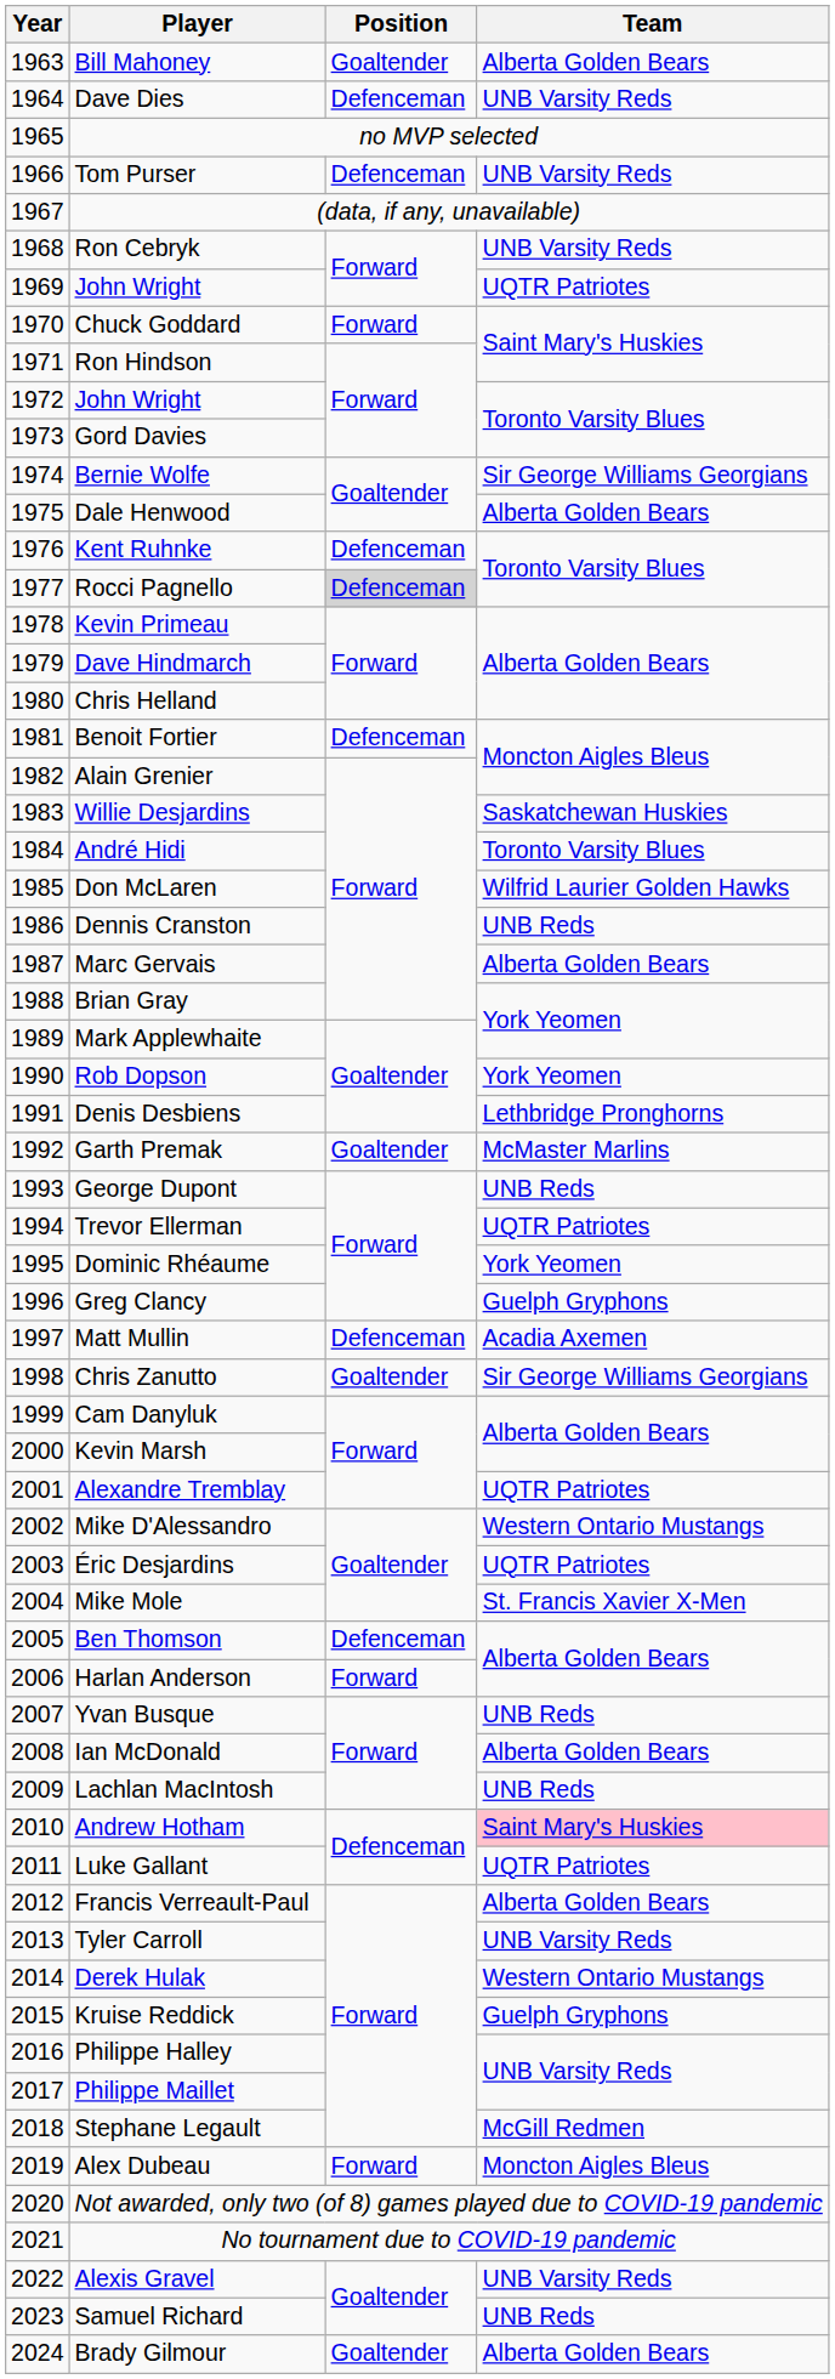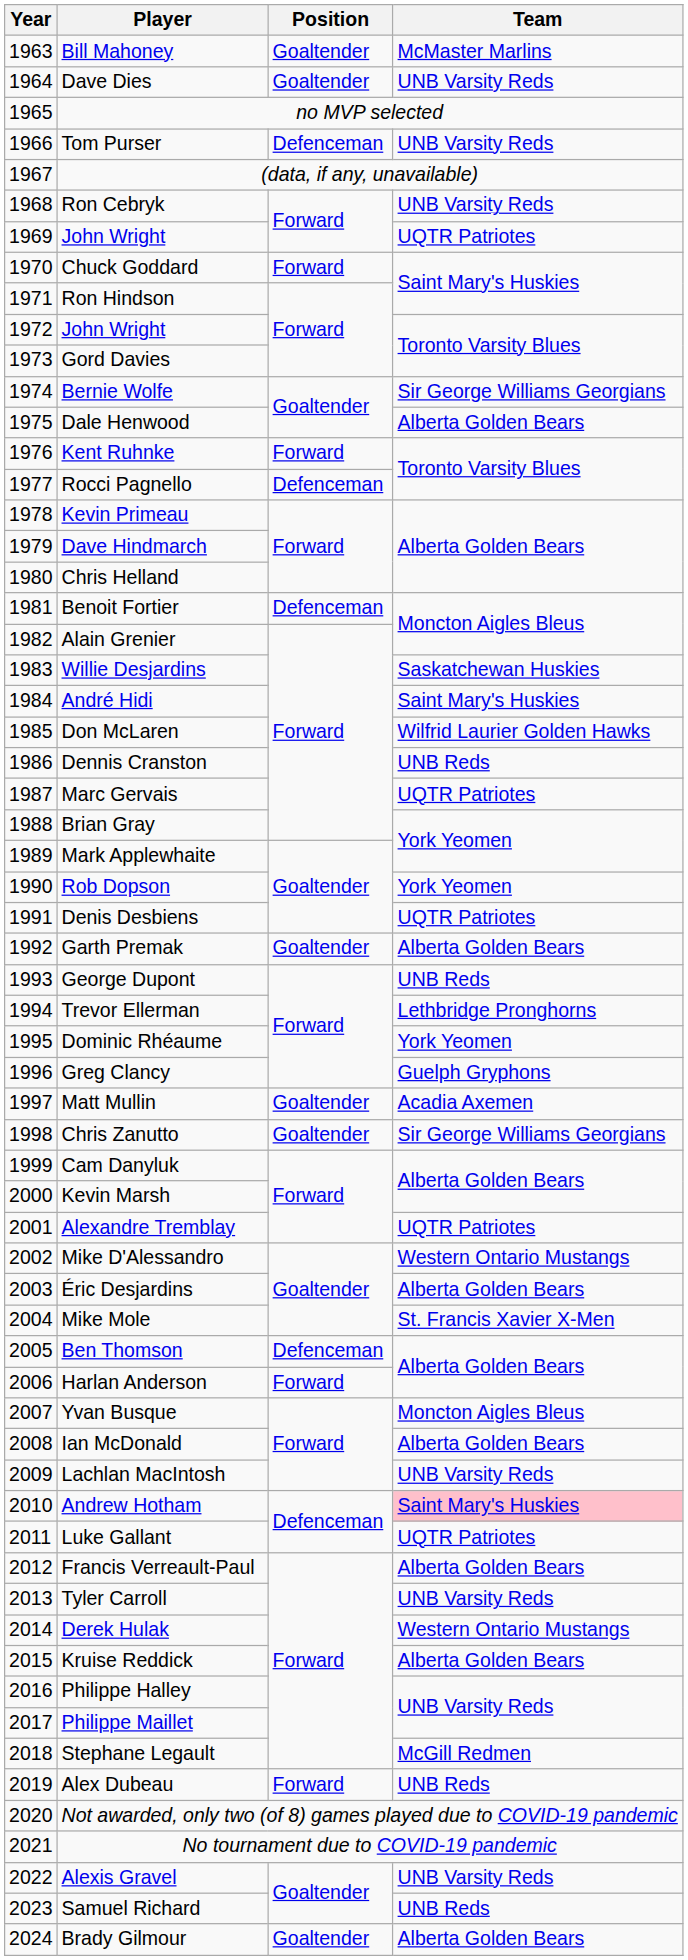Bill Mahoney | Team: Alberta Golden Bears -> McMaster Marlins
Dave Dies | Position: Defenceman -> Goaltender
Kent Ruhnke | Position: Defenceman -> Forward
Rocci Pagnello | Position: lightgrey background -> no background
André Hidi | Team: Toronto Varsity Blues -> Saint Mary's Huskies
Marc Gervais | Team: Alberta Golden Bears -> UQTR Patriotes
Denis Desbiens | Team: Lethbridge Pronghorns -> UQTR Patriotes
Garth Premak | Team: McMaster Marlins -> Alberta Golden Bears
Trevor Ellerman | Team: UQTR Patriotes -> Lethbridge Pronghorns
Matt Mullin | Position: Defenceman -> Goaltender
Éric Desjardins | Team: UQTR Patriotes -> Alberta Golden Bears
Yvan Busque | Team: UNB Reds -> Moncton Aigles Bleus
Lachlan MacIntosh | Team: UNB Reds -> UNB Varsity Reds
Kruise Reddick | Team: Guelph Gryphons -> Alberta Golden Bears
Alex Dubeau | Team: Moncton Aigles Bleus -> UNB Reds
